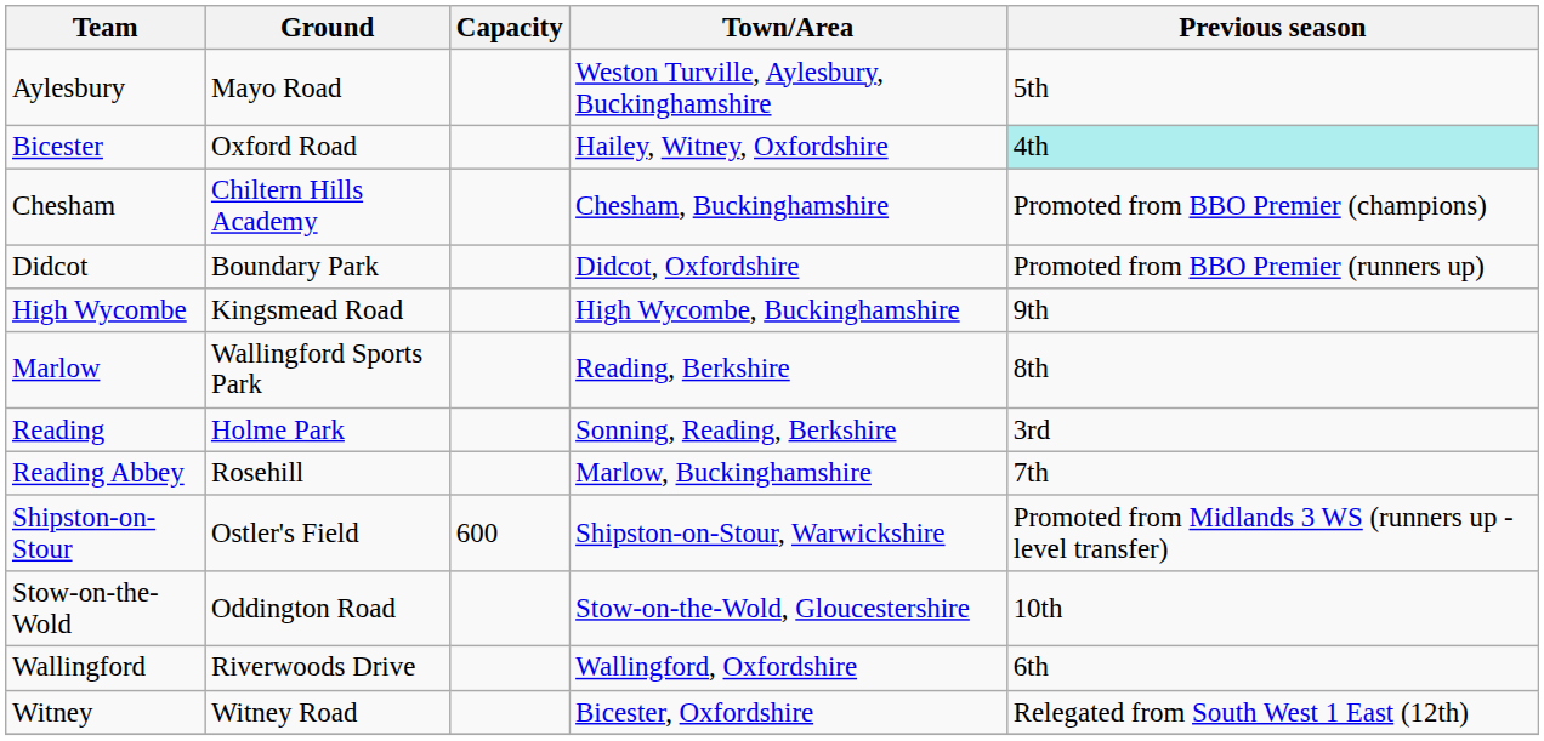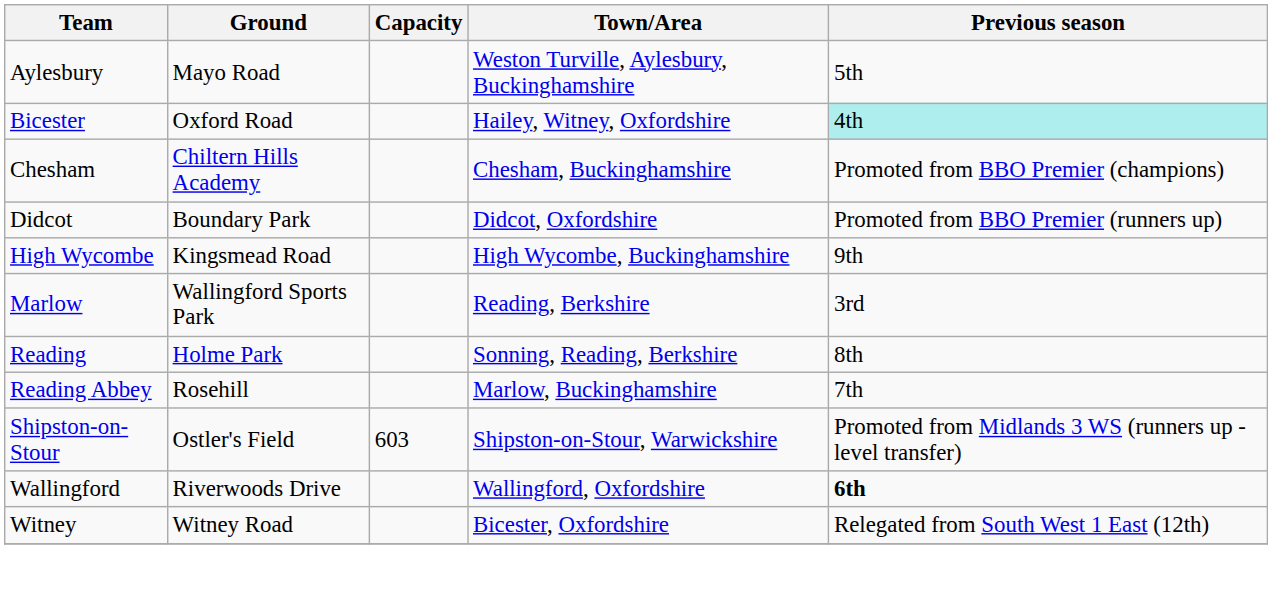Marlow | Previous season: 8th -> 3rd
Reading | Previous season: 3rd -> 8th
Shipston-on-Stour | Capacity: 600 -> 603
- row: Stow-on-the-Wold | Oddington Road | Stow-on-the-Wold, Gloucestershire | 10th
Wallingford | Previous season: normal -> bold
